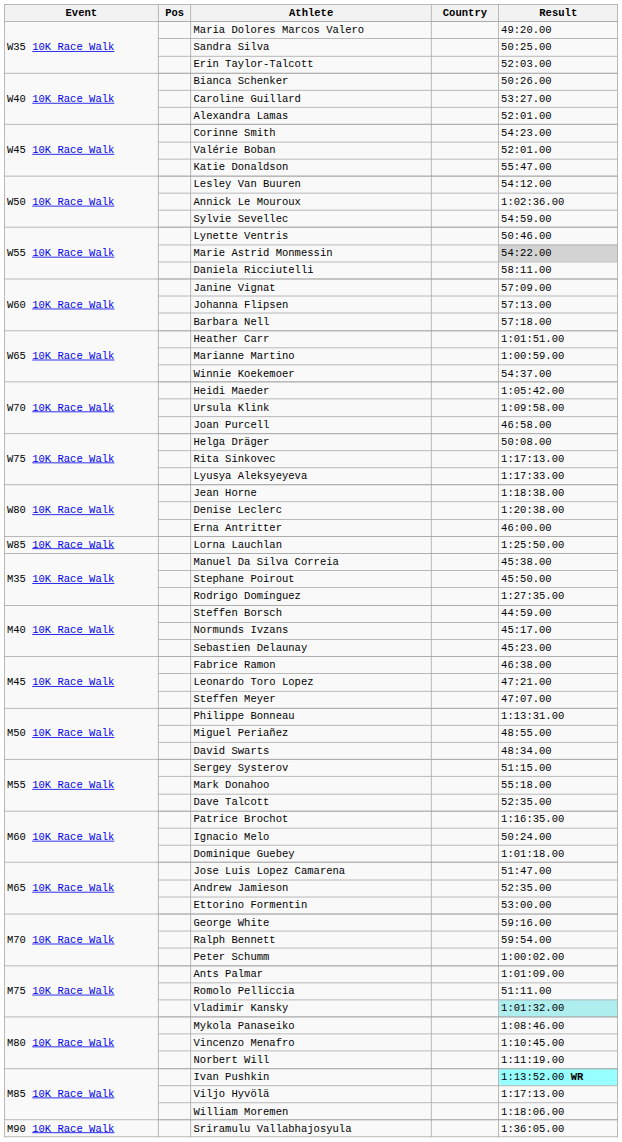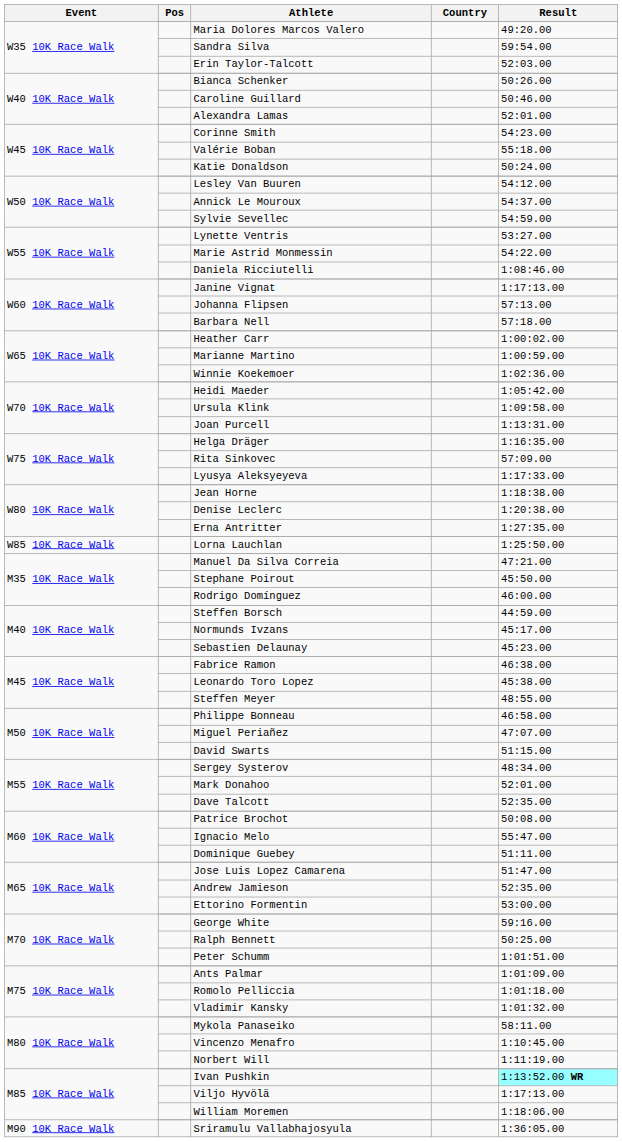Sandra Silva | Result: 50:25.00 -> 59:54.00
Caroline Guillard | Result: 53:27.00 -> 50:46.00
Valérie Boban | Result: 52:01.00 -> 55:18.00
Katie Donaldson | Result: 55:47.00 -> 50:24.00
Annick Le Mouroux | Result: 1:02:36.00 -> 54:37.00
Lynette Ventris | Result: 50:46.00 -> 53:27.00
Marie Astrid Monmessin | Result: lightgrey background -> no background
Daniela Ricciutelli | Result: 58:11.00 -> 1:08:46.00
Janine Vignat | Result: 57:09.00 -> 1:17:13.00
Heather Carr | Result: 1:01:51.00 -> 1:00:02.00
Winnie Koekemoer | Result: 54:37.00 -> 1:02:36.00
Joan Purcell | Result: 46:58.00 -> 1:13:31.00
Helga Dräger | Result: 50:08.00 -> 1:16:35.00
Rita Sinkovec | Result: 1:17:13.00 -> 57:09.00
Erna Antritter | Result: 46:00.00 -> 1:27:35.00
Manuel Da Silva Correia | Result: 45:38.00 -> 47:21.00
Rodrigo Domínguez | Result: 1:27:35.00 -> 46:00.00
Leonardo Toro Lopez | Result: 47:21.00 -> 45:38.00
Steffen Meyer | Result: 47:07.00 -> 48:55.00
Philippe Bonneau | Result: 1:13:31.00 -> 46:58.00
Miguel Periañez | Result: 48:55.00 -> 47:07.00
David Swarts | Result: 48:34.00 -> 51:15.00
Sergey Systerov | Result: 51:15.00 -> 48:34.00
Mark Donahoo | Result: 55:18.00 -> 52:01.00
Patrice Brochot | Result: 1:16:35.00 -> 50:08.00
Ignacio Melo | Result: 50:24.00 -> 55:47.00
Dominique Guebey | Result: 1:01:18.00 -> 51:11.00
Ralph Bennett | Result: 59:54.00 -> 50:25.00
Peter Schumm | Result: 1:00:02.00 -> 1:01:51.00
Romolo Pelliccia | Result: 51:11.00 -> 1:01:18.00
Vladimir Kansky | Result: paleturquoise background -> no background
Mykola Panaseiko | Result: 1:08:46.00 -> 58:11.00
